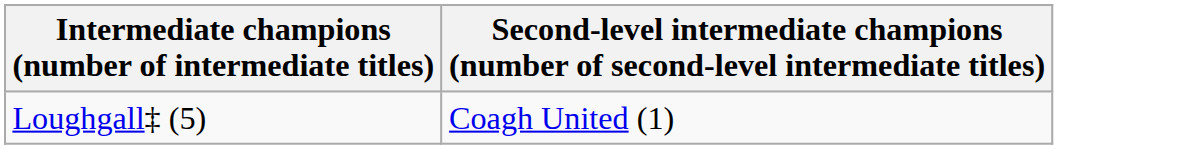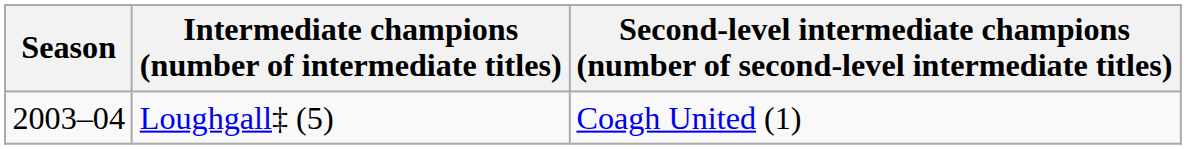+ column: Season | 2003–04
